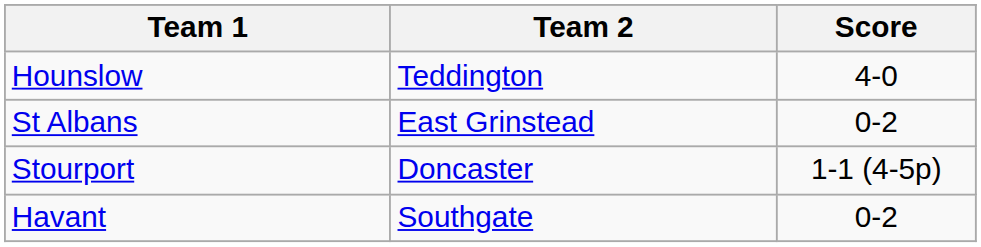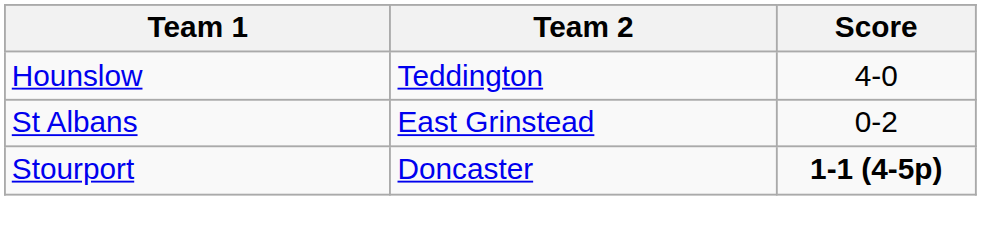Stourport | Score: normal -> bold
- row: Havant | Southgate | 0-2
